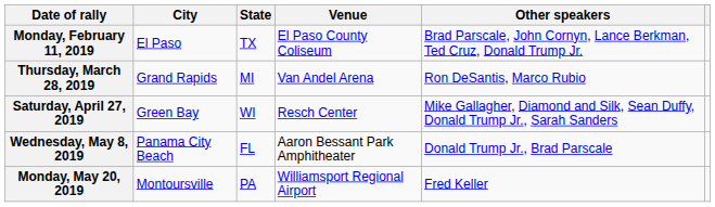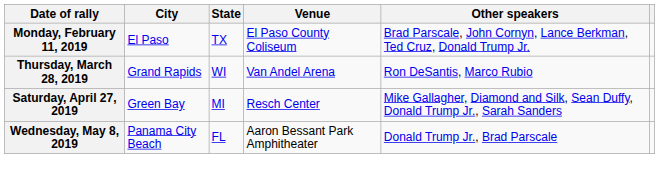Thursday, March 28, 2019 | State: MI -> WI
Saturday, April 27, 2019 | State: WI -> MI
- row: Monday, May 20, 2019 | Montoursville | PA | Williamsport Regional Airport | Fred Keller
